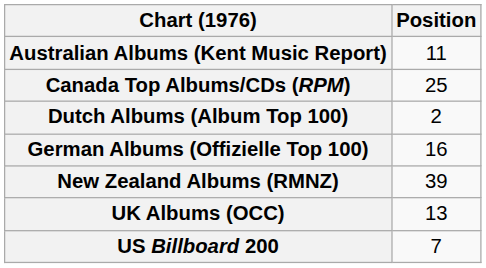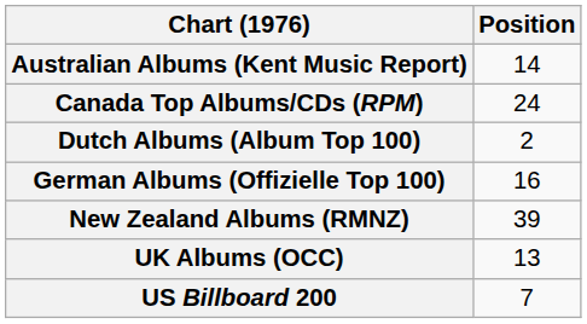Australian Albums (Kent Music Report) | Position: 11 -> 14
Canada Top Albums/CDs (RPM) | Position: 25 -> 24
